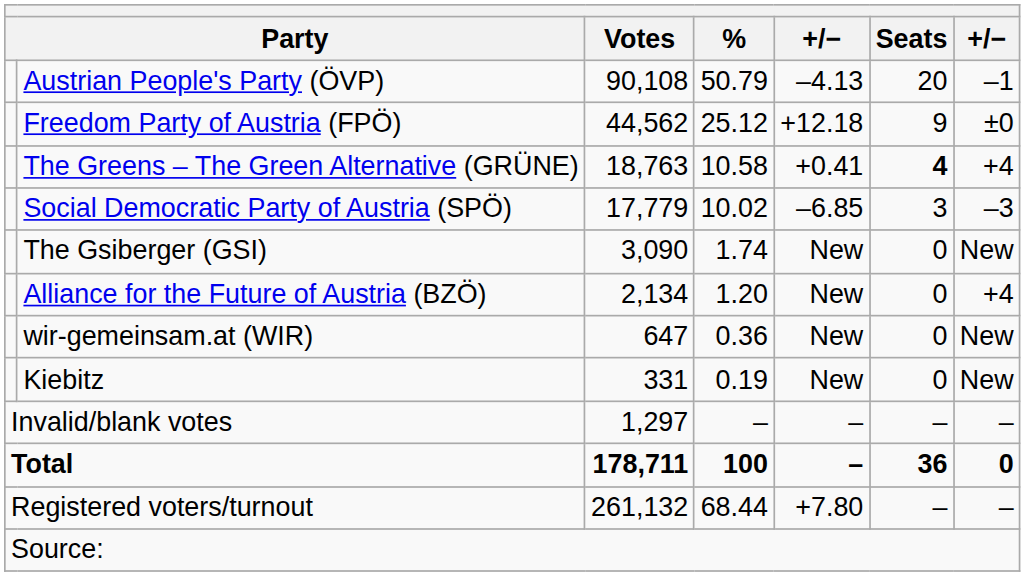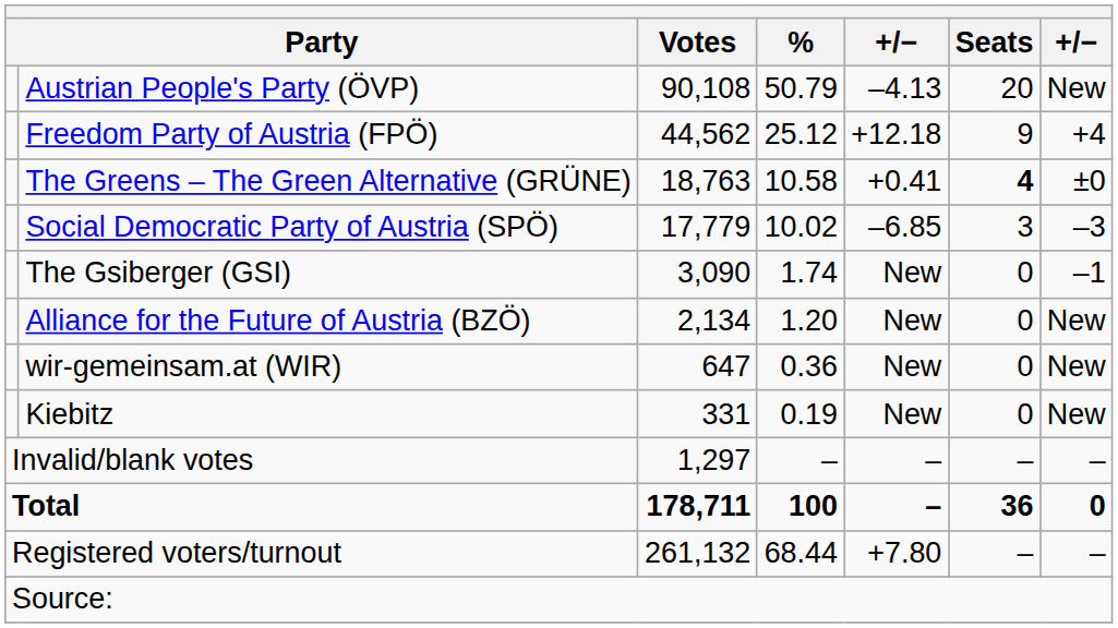Austrian People's Party (ÖVP) | column 7: –1 -> New
Freedom Party of Austria (FPÖ) | column 7: ±0 -> +4
The Greens – The Green Alternative (GRÜNE) | column 7: +4 -> ±0
The Gsiberger (GSI) | column 7: New -> –1
Alliance for the Future of Austria (BZÖ) | column 7: +4 -> New
